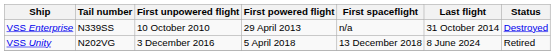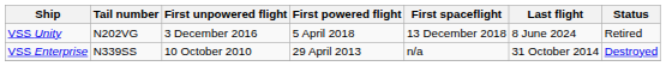rows swapped: VSS Enterprise <-> VSS Unity
